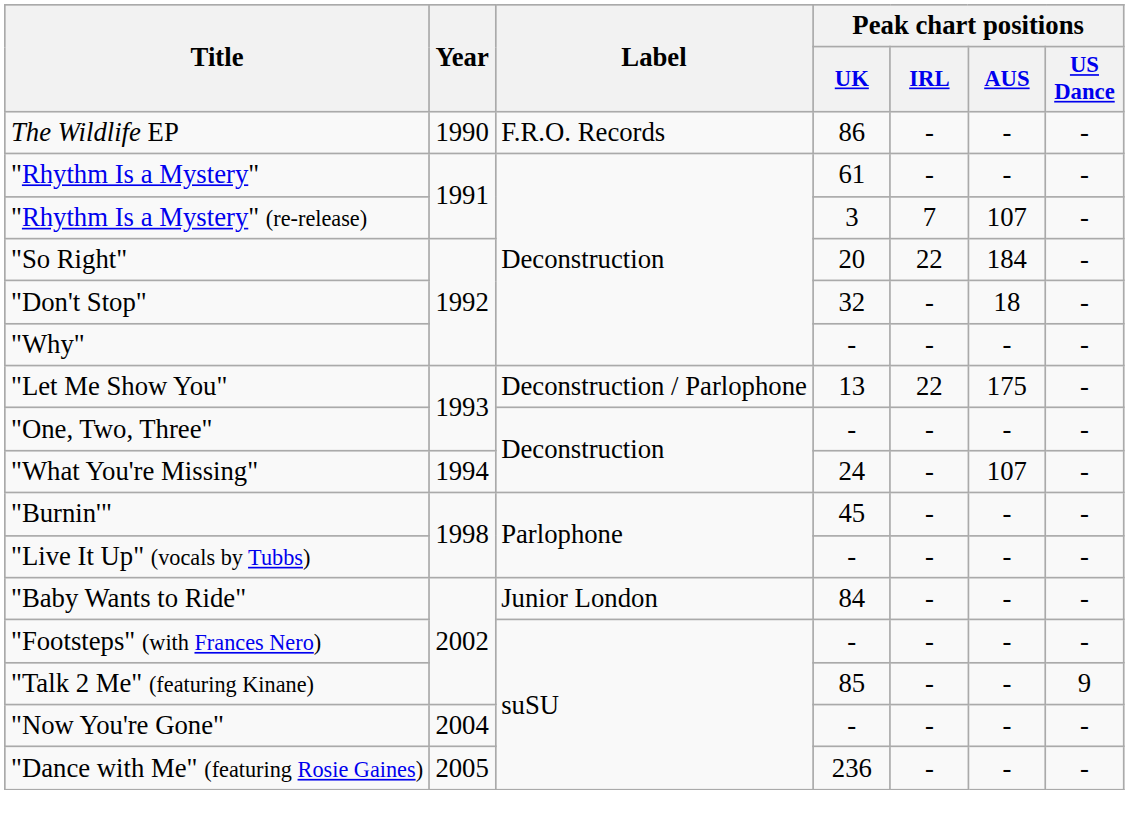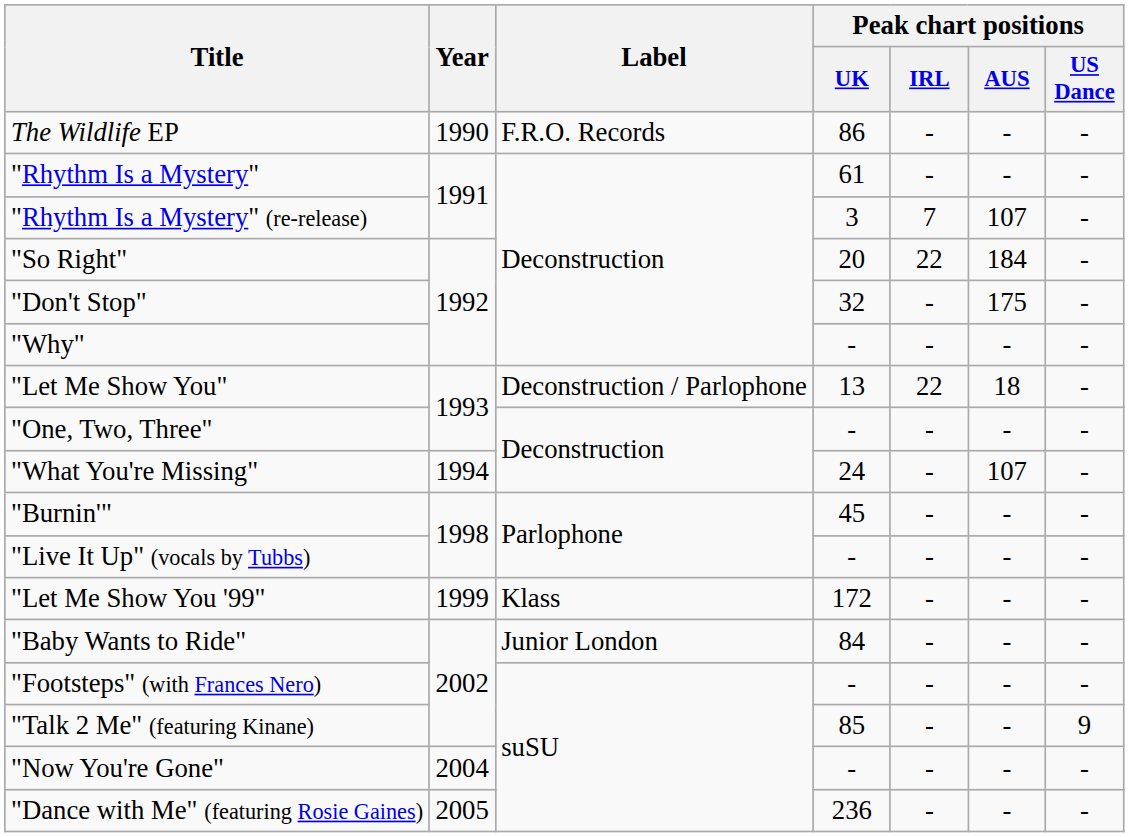"Don't Stop" | Peak chart positions / AUS: 18 -> 175
"Let Me Show You" | Peak chart positions / AUS: 175 -> 18
+ row: "Let Me Show You '99" | 1999 | Klass | 172 | - | - | -
